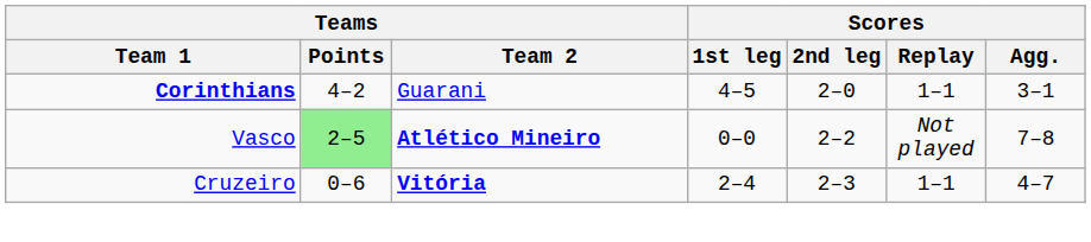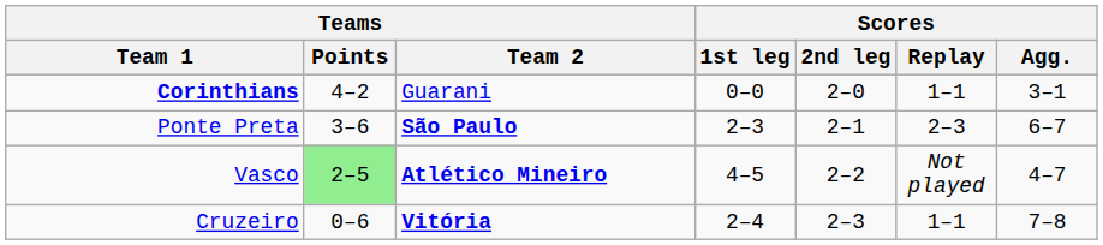Corinthians | Scores / 1st leg: 4–5 -> 0–0
+ row: Ponte Preta | 3–6 | São Paulo | 2–3 | 2–1 | 2–3 | 6–7
Vasco | Scores / 1st leg: 0–0 -> 4–5
Vasco | Scores / Agg.: 7–8 -> 4–7
Cruzeiro | Scores / Agg.: 4–7 -> 7–8
